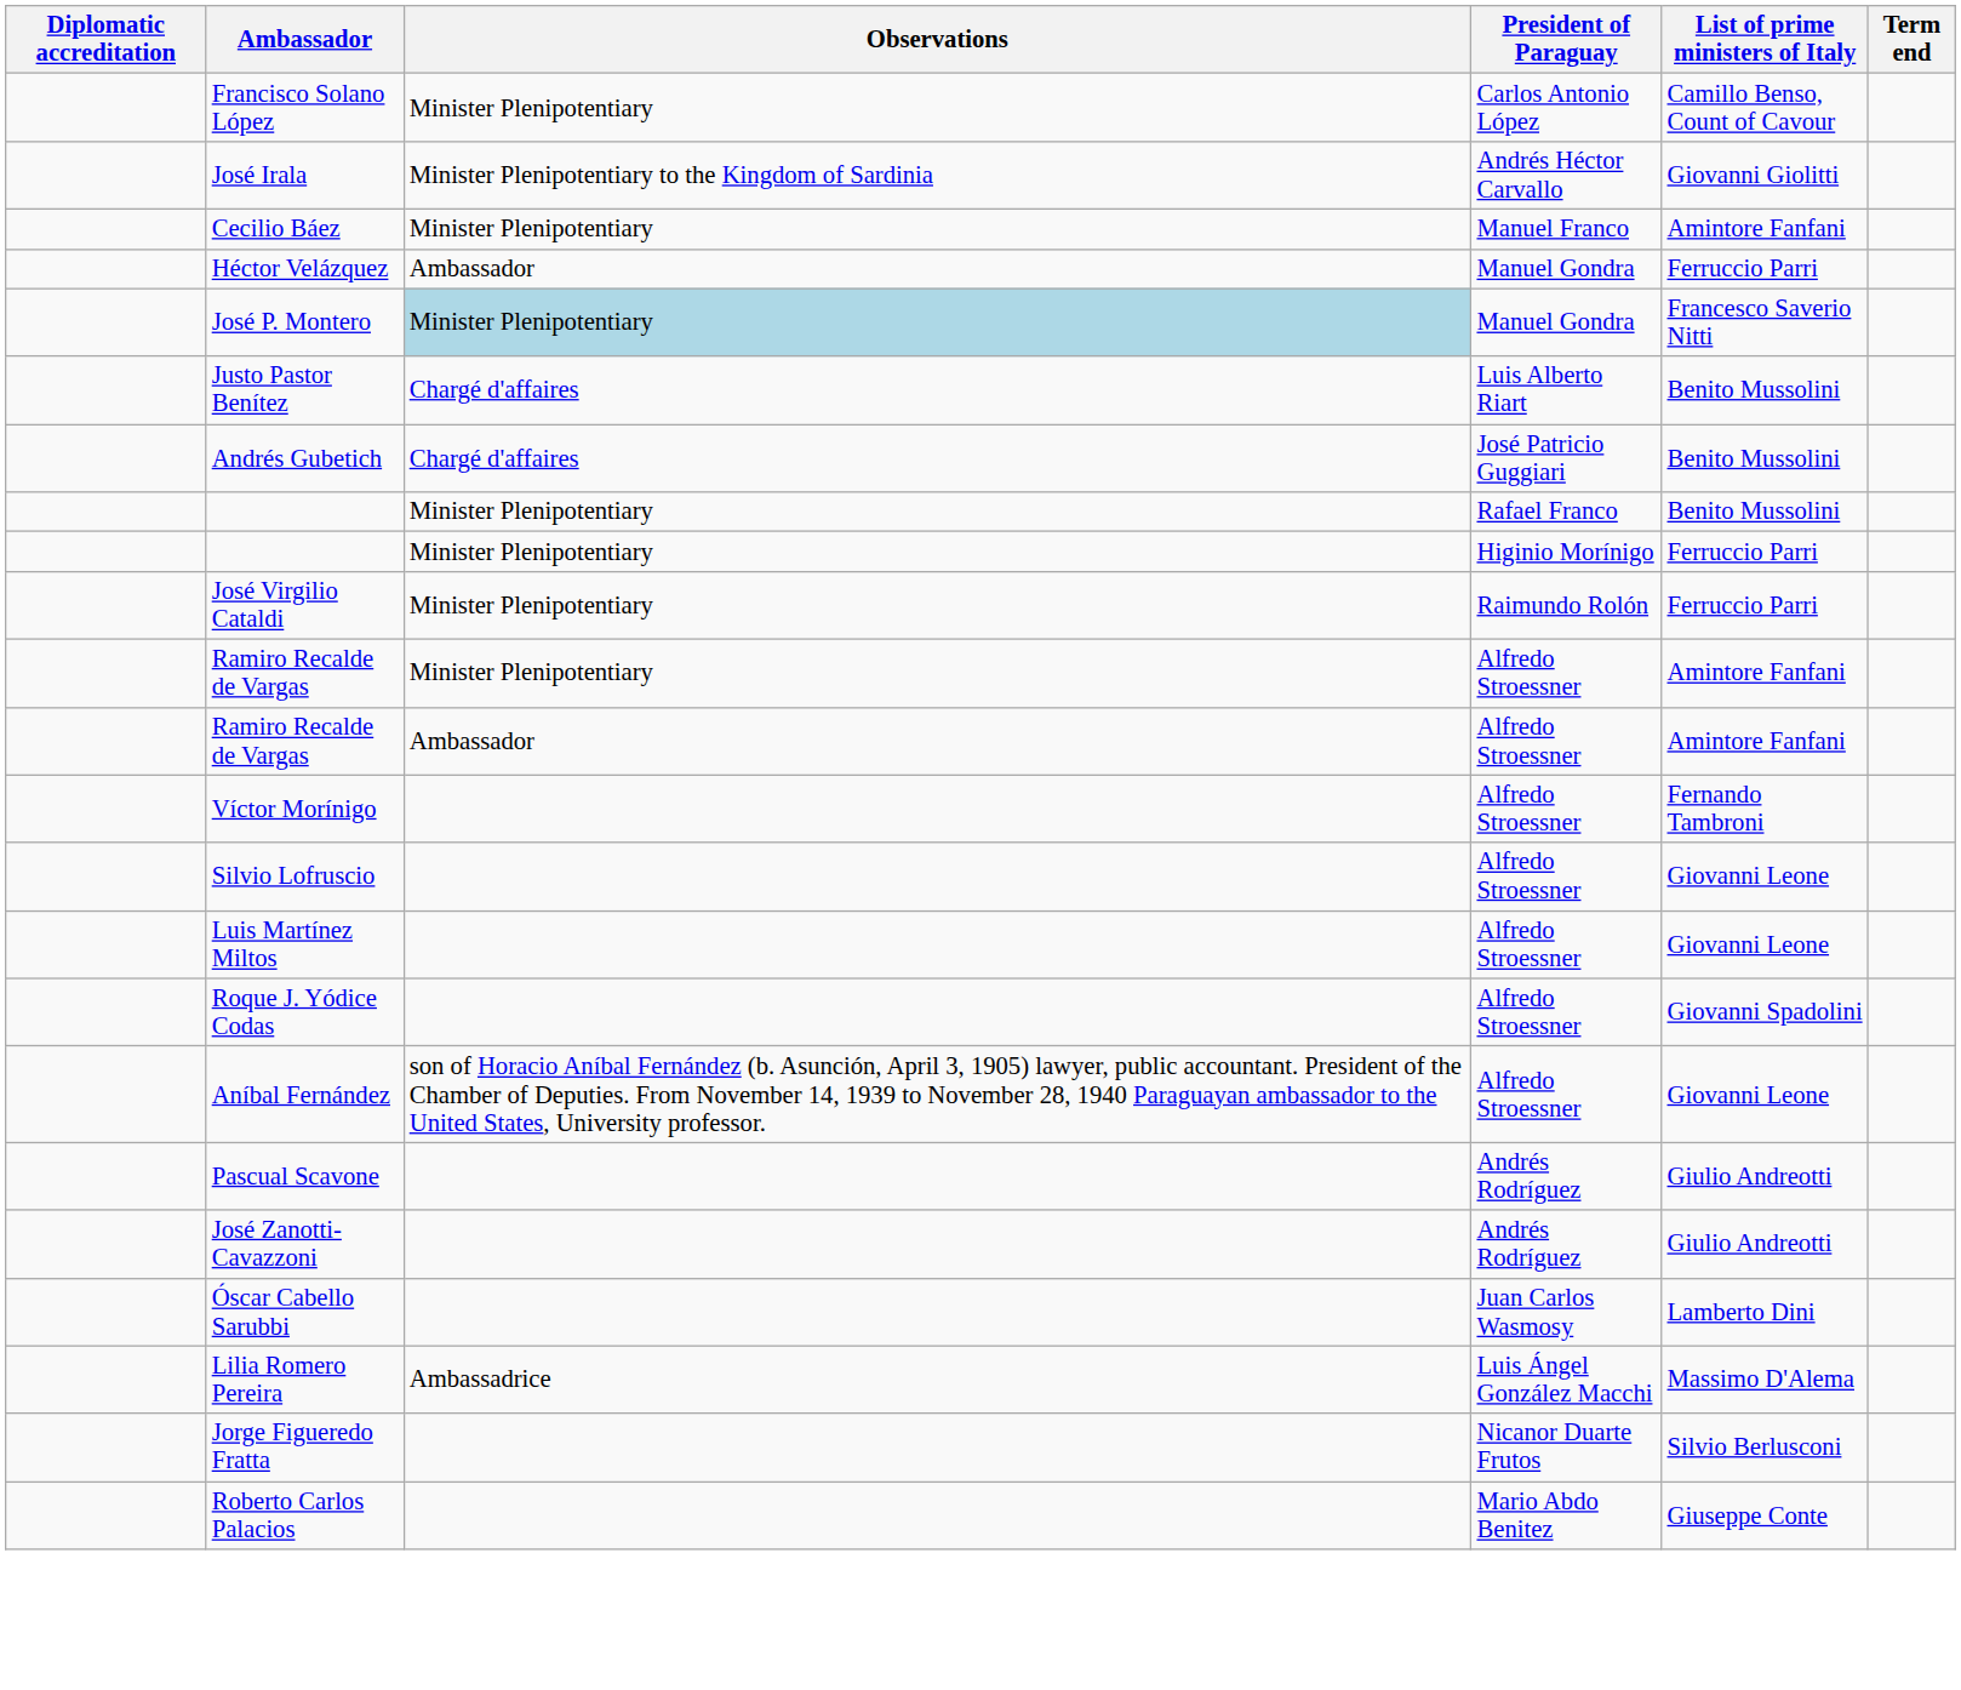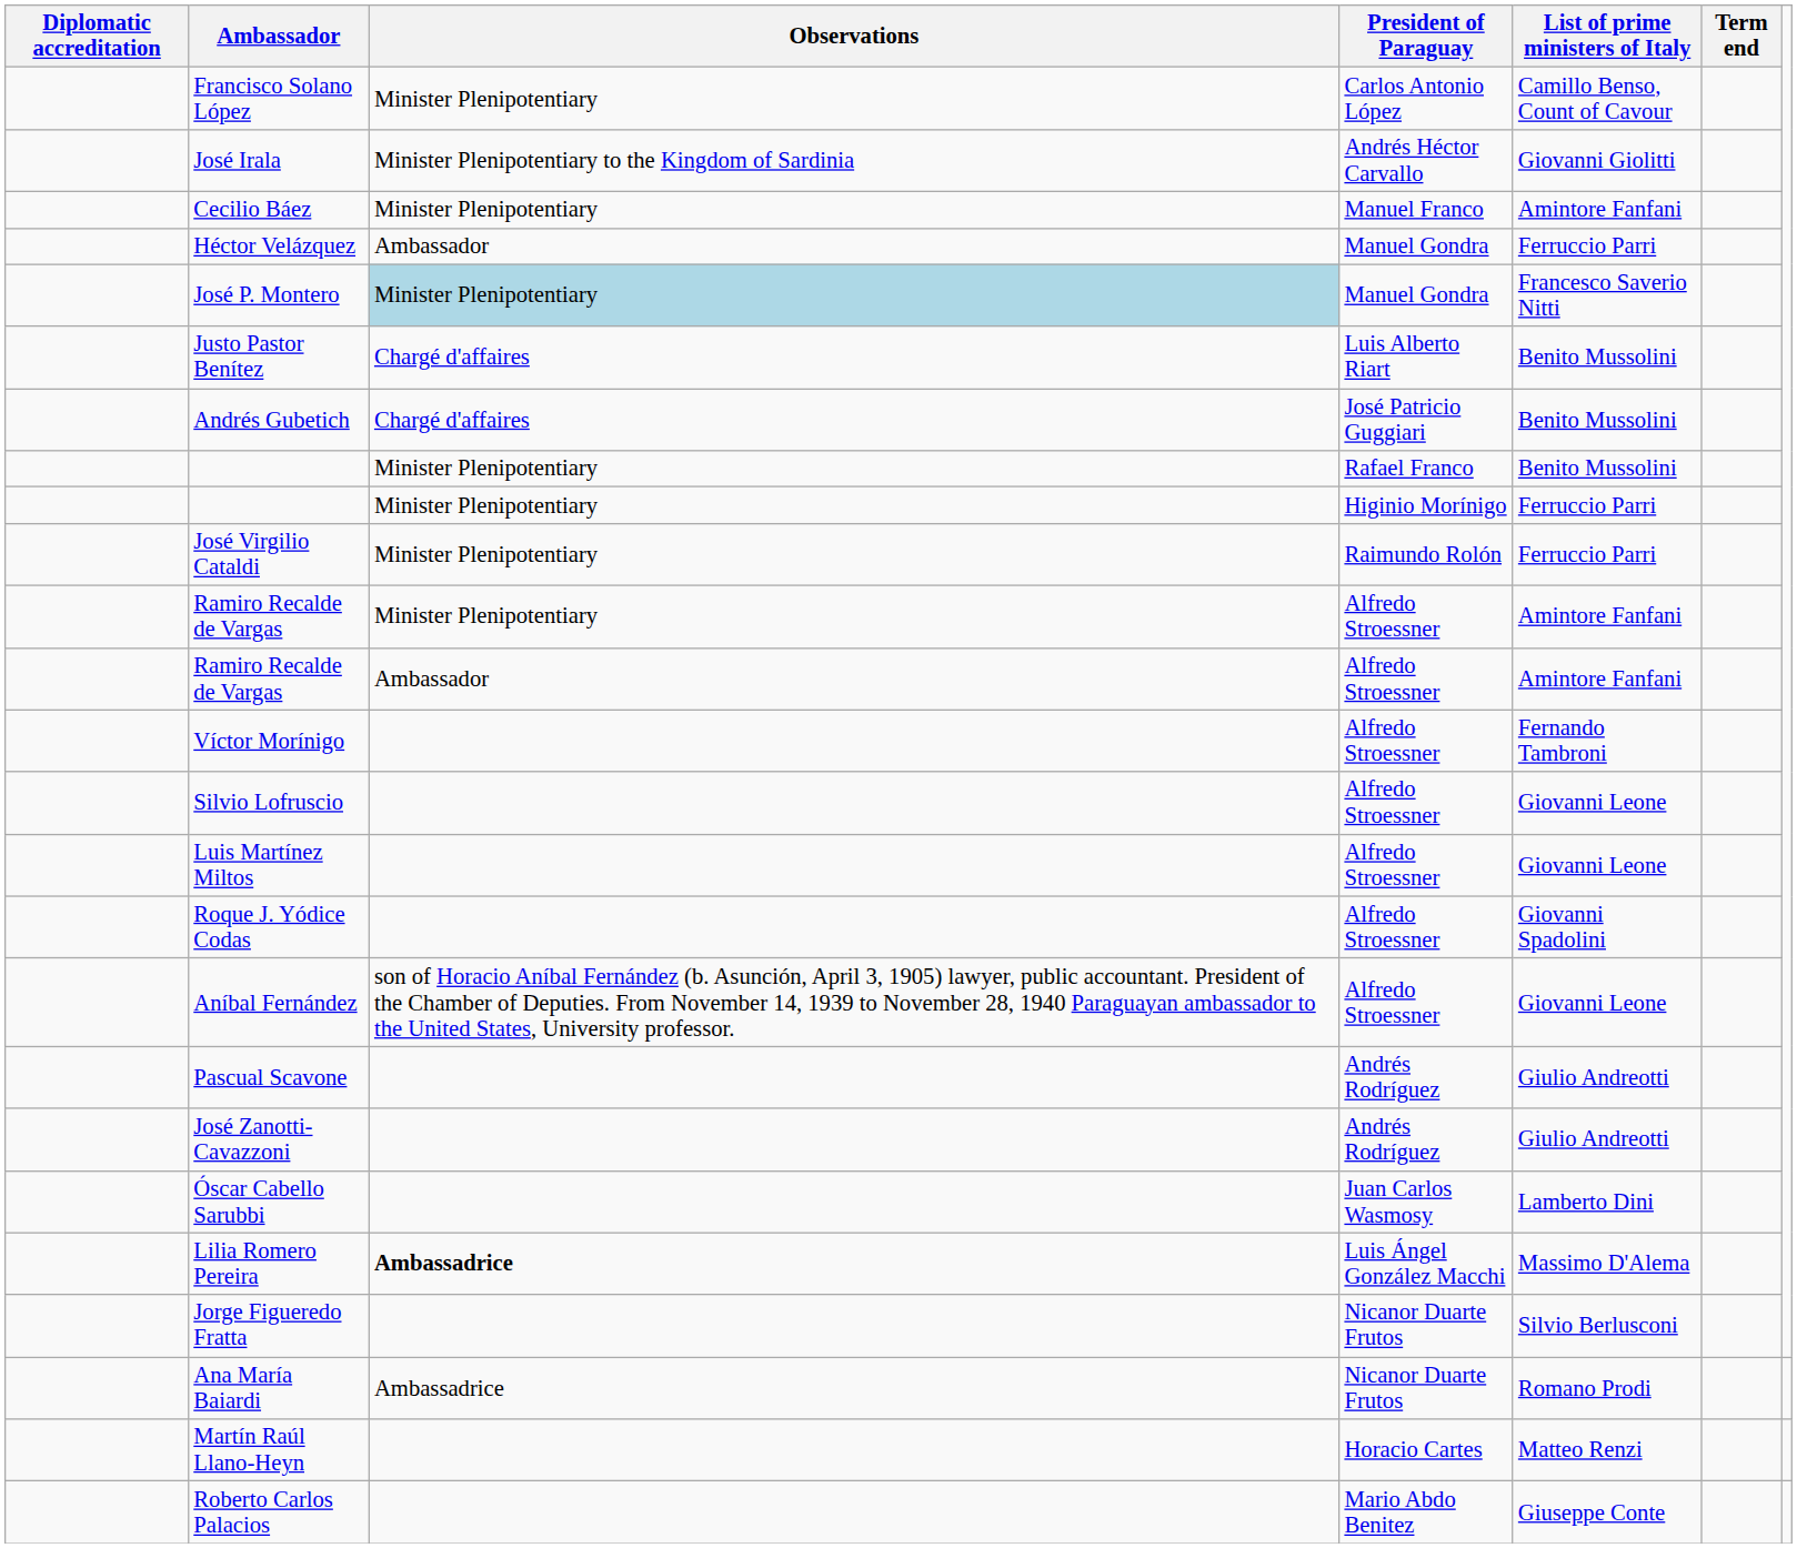Lilia Romero Pereira | Observations: normal -> bold
+ row: Ana María Baiardi | Ambassadrice | Nicanor Duarte Frutos | Romano Prodi
+ row: Martín Raúl Llano-Heyn | Horacio Cartes | Matteo Renzi
